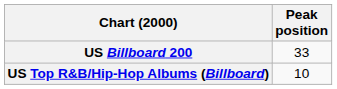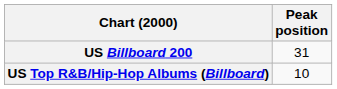US Billboard 200 | Peak position: 33 -> 31
